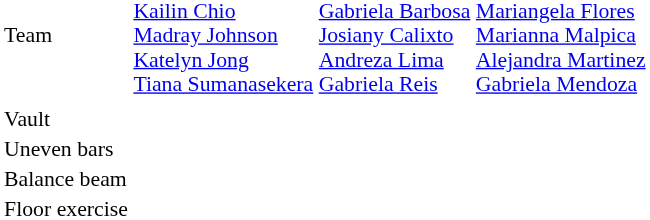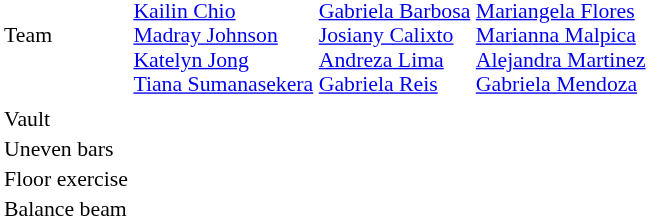rows swapped: Balance beam <-> Floor exercise
